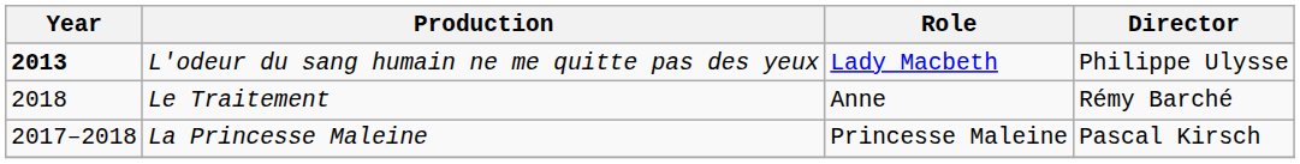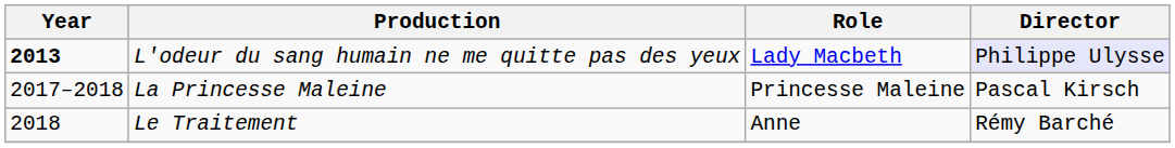L'odeur du sang humain ne me quitte pas des yeux | Director: no background -> lavender background
rows swapped: La Princesse Maleine <-> Le Traitement
